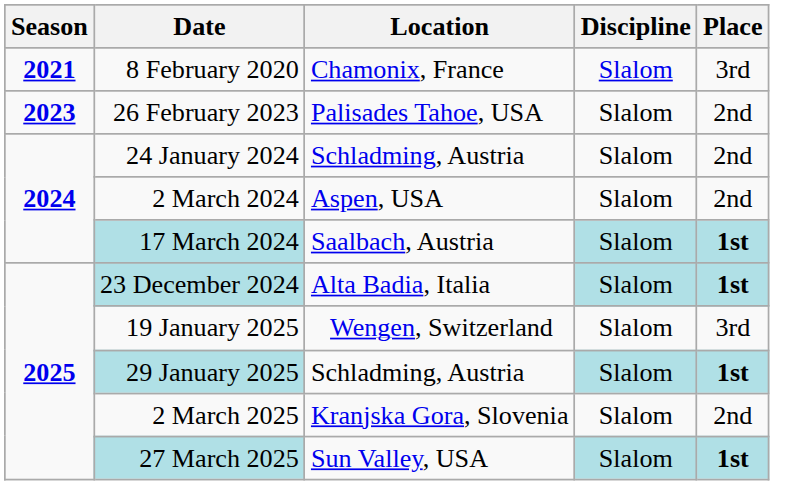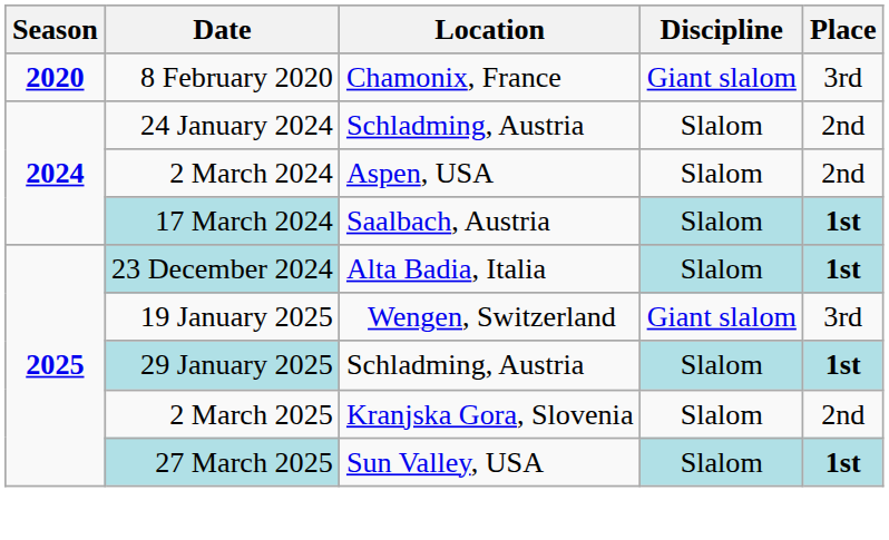8 February 2020 | Season: 2021 -> 2020
8 February 2020 | Discipline: Slalom -> Giant slalom
- row: 2023 | 26 February 2023 | Palisades Tahoe, USA | Slalom | 2nd
19 January 2025 | Discipline: Slalom -> Giant slalom
